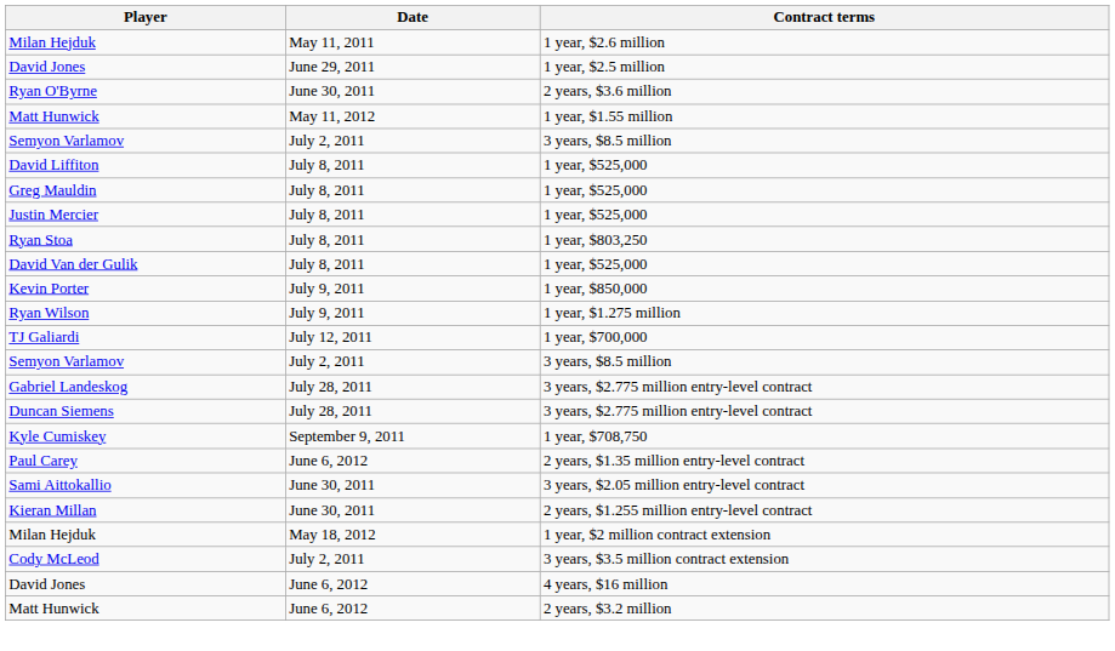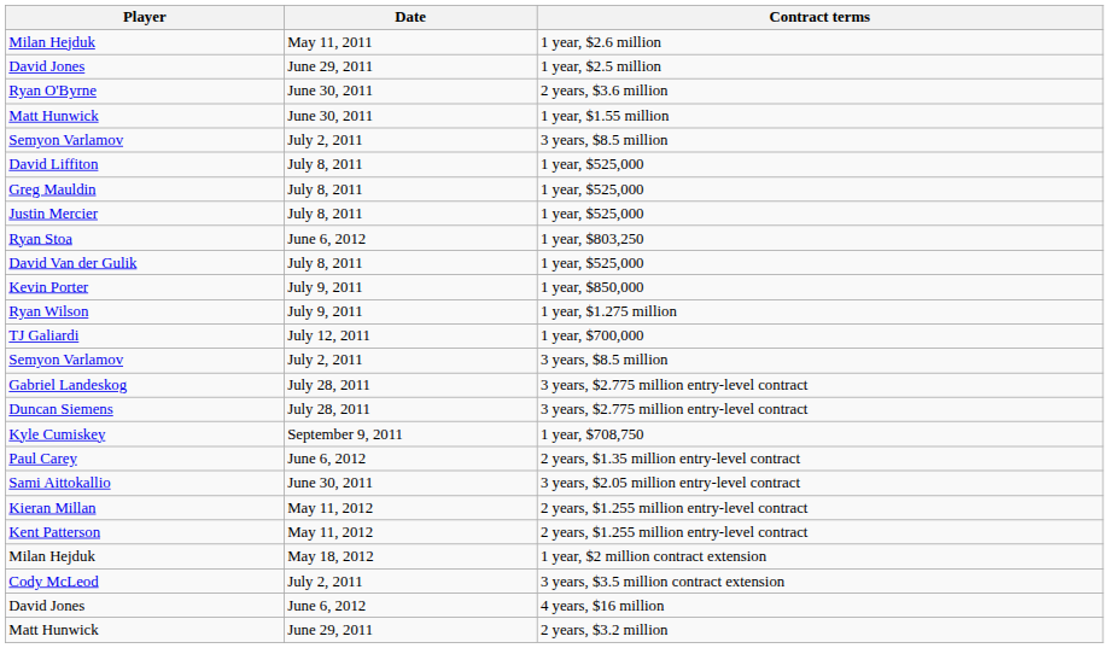Matt Hunwick / 1 year, $1.55 million | Date: May 11, 2012 -> June 30, 2011
Ryan Stoa | Date: July 8, 2011 -> June 6, 2012
Kieran Millan | Date: June 30, 2011 -> May 11, 2012
+ row: Kent Patterson | May 11, 2012 | 2 years, $1.255 million entry-level contract
Matt Hunwick / 2 years, $3.2 million | Date: June 6, 2012 -> June 29, 2011
